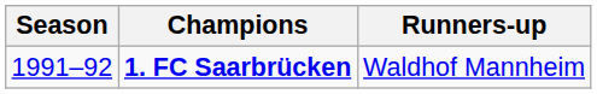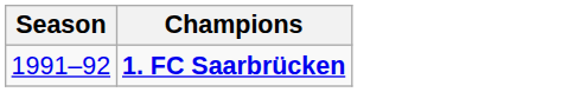- column: Runners-up | Waldhof Mannheim
